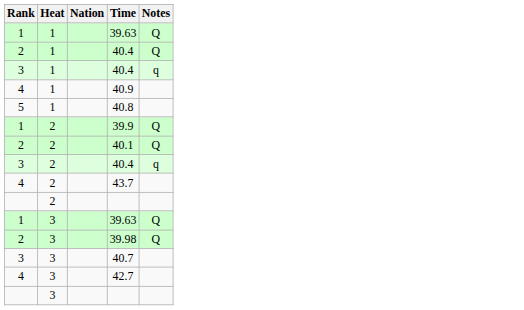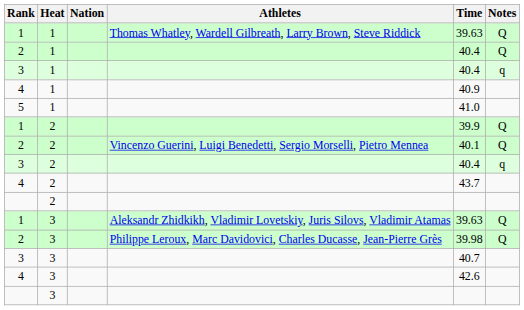+ column: Athletes | Thomas Whatley, Wardell Gilbreath, Larry Brown, Steve Riddick | Vincenzo Guerini, Luigi Benedetti, Sergio Morselli, Pietro Mennea | Aleksandr Zhidkikh, Vladimir Lovetskiy, Juris Silovs, Vladimir Atamas | Philippe Leroux, Marc Davidovici, Charles Ducasse, Jean-Pierre Grès
5 | Time: 40.8 -> 41.0
4 / 3 | Time: 42.7 -> 42.6
